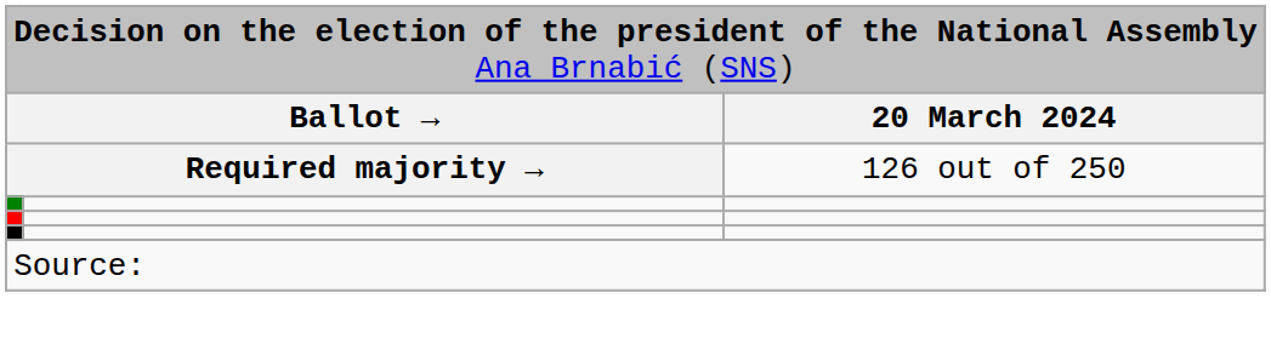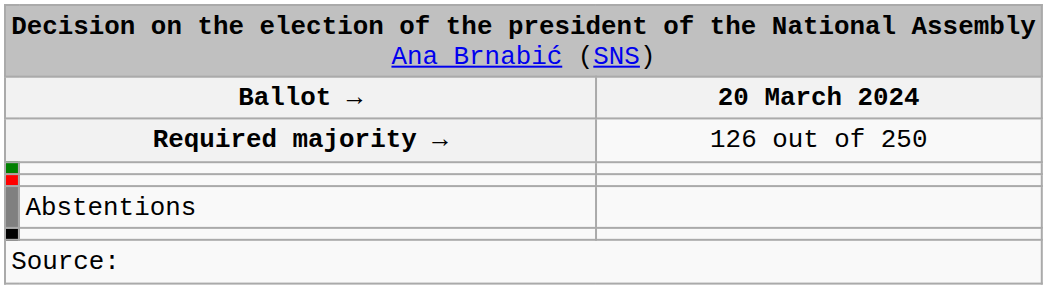+ row: Abstentions
